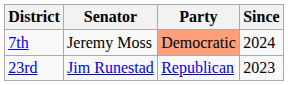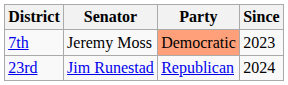7th | Since: 2024 -> 2023
23rd | Since: 2023 -> 2024
